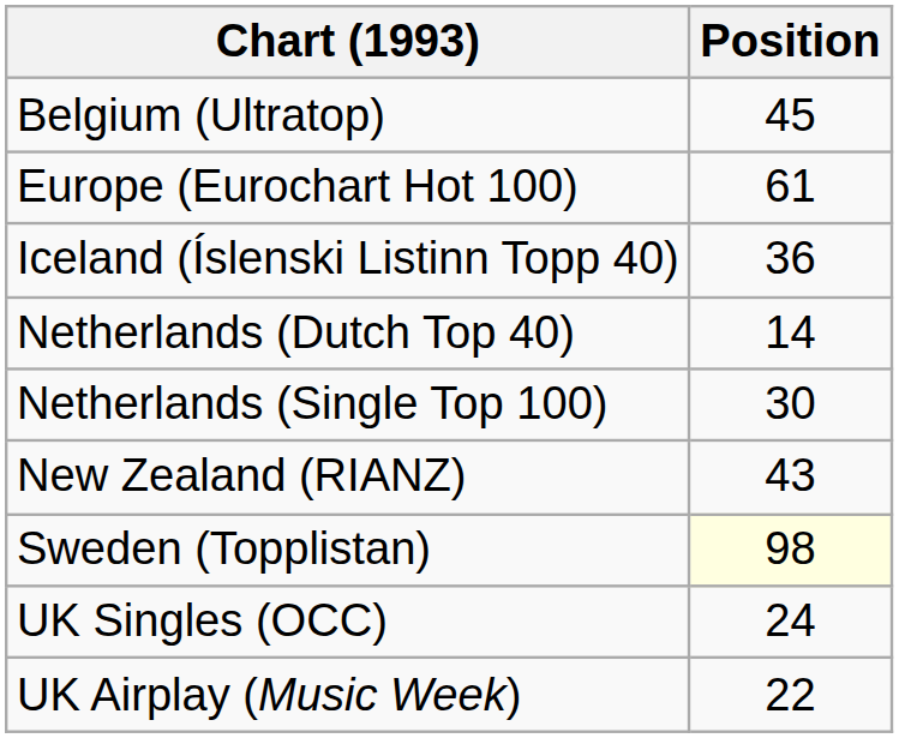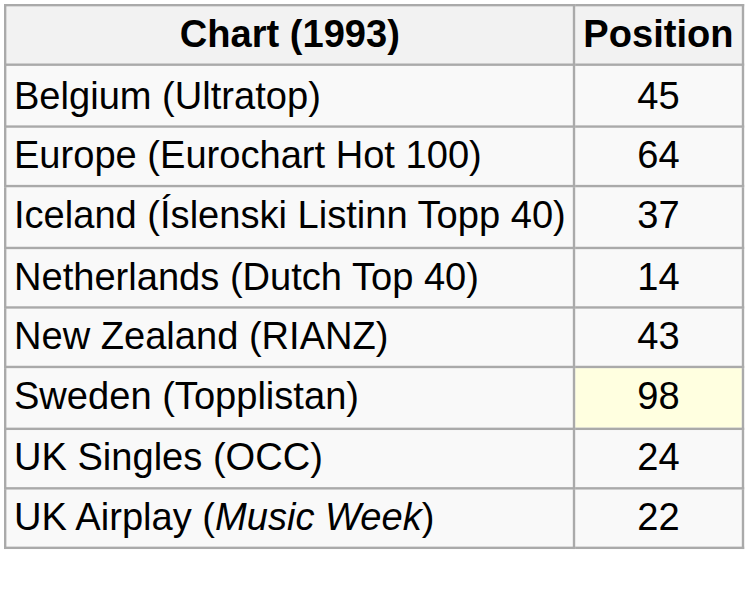Europe (Eurochart Hot 100) | Position: 61 -> 64
Iceland (Íslenski Listinn Topp 40) | Position: 36 -> 37
- row: Netherlands (Single Top 100) | 30
